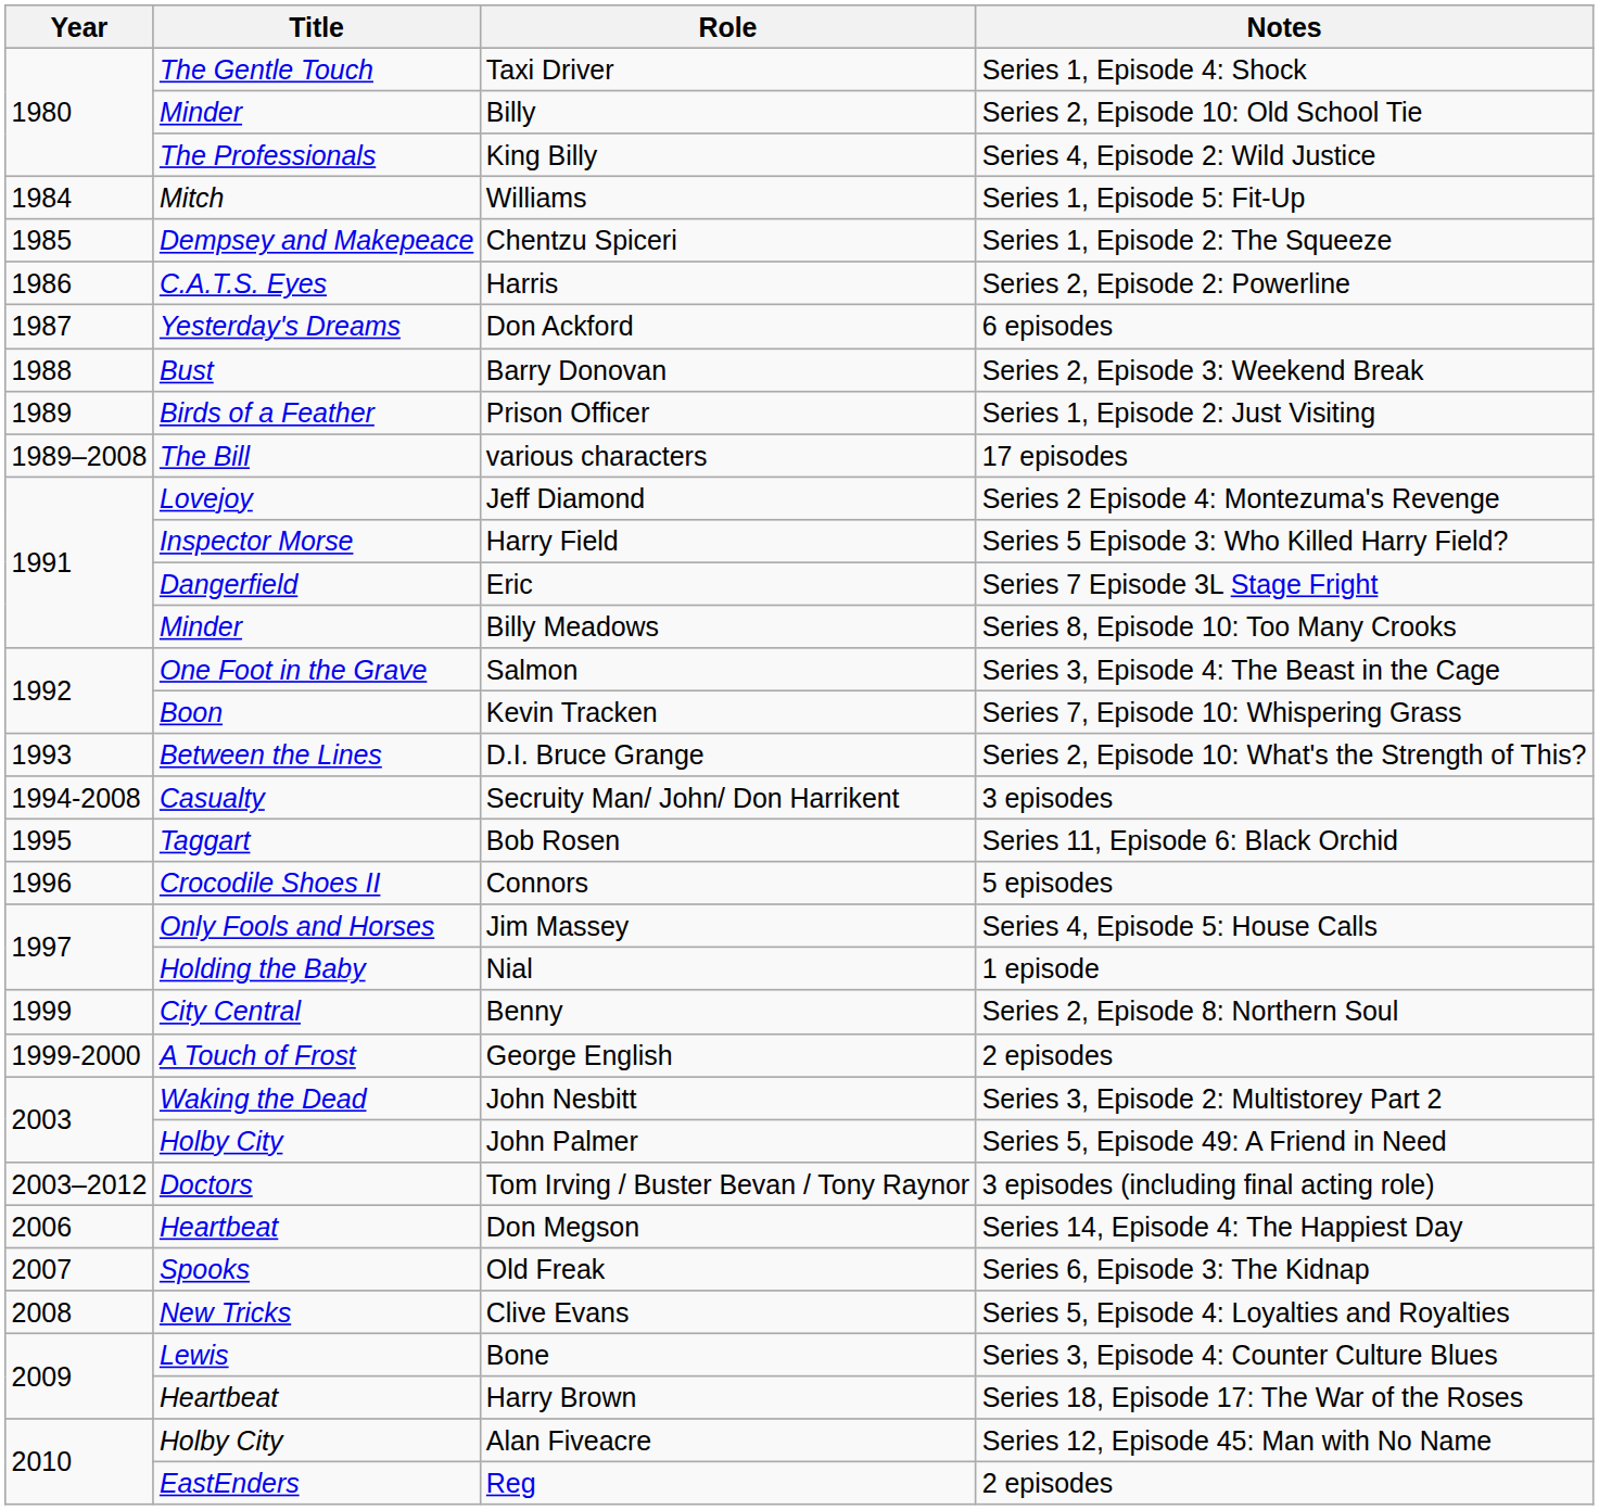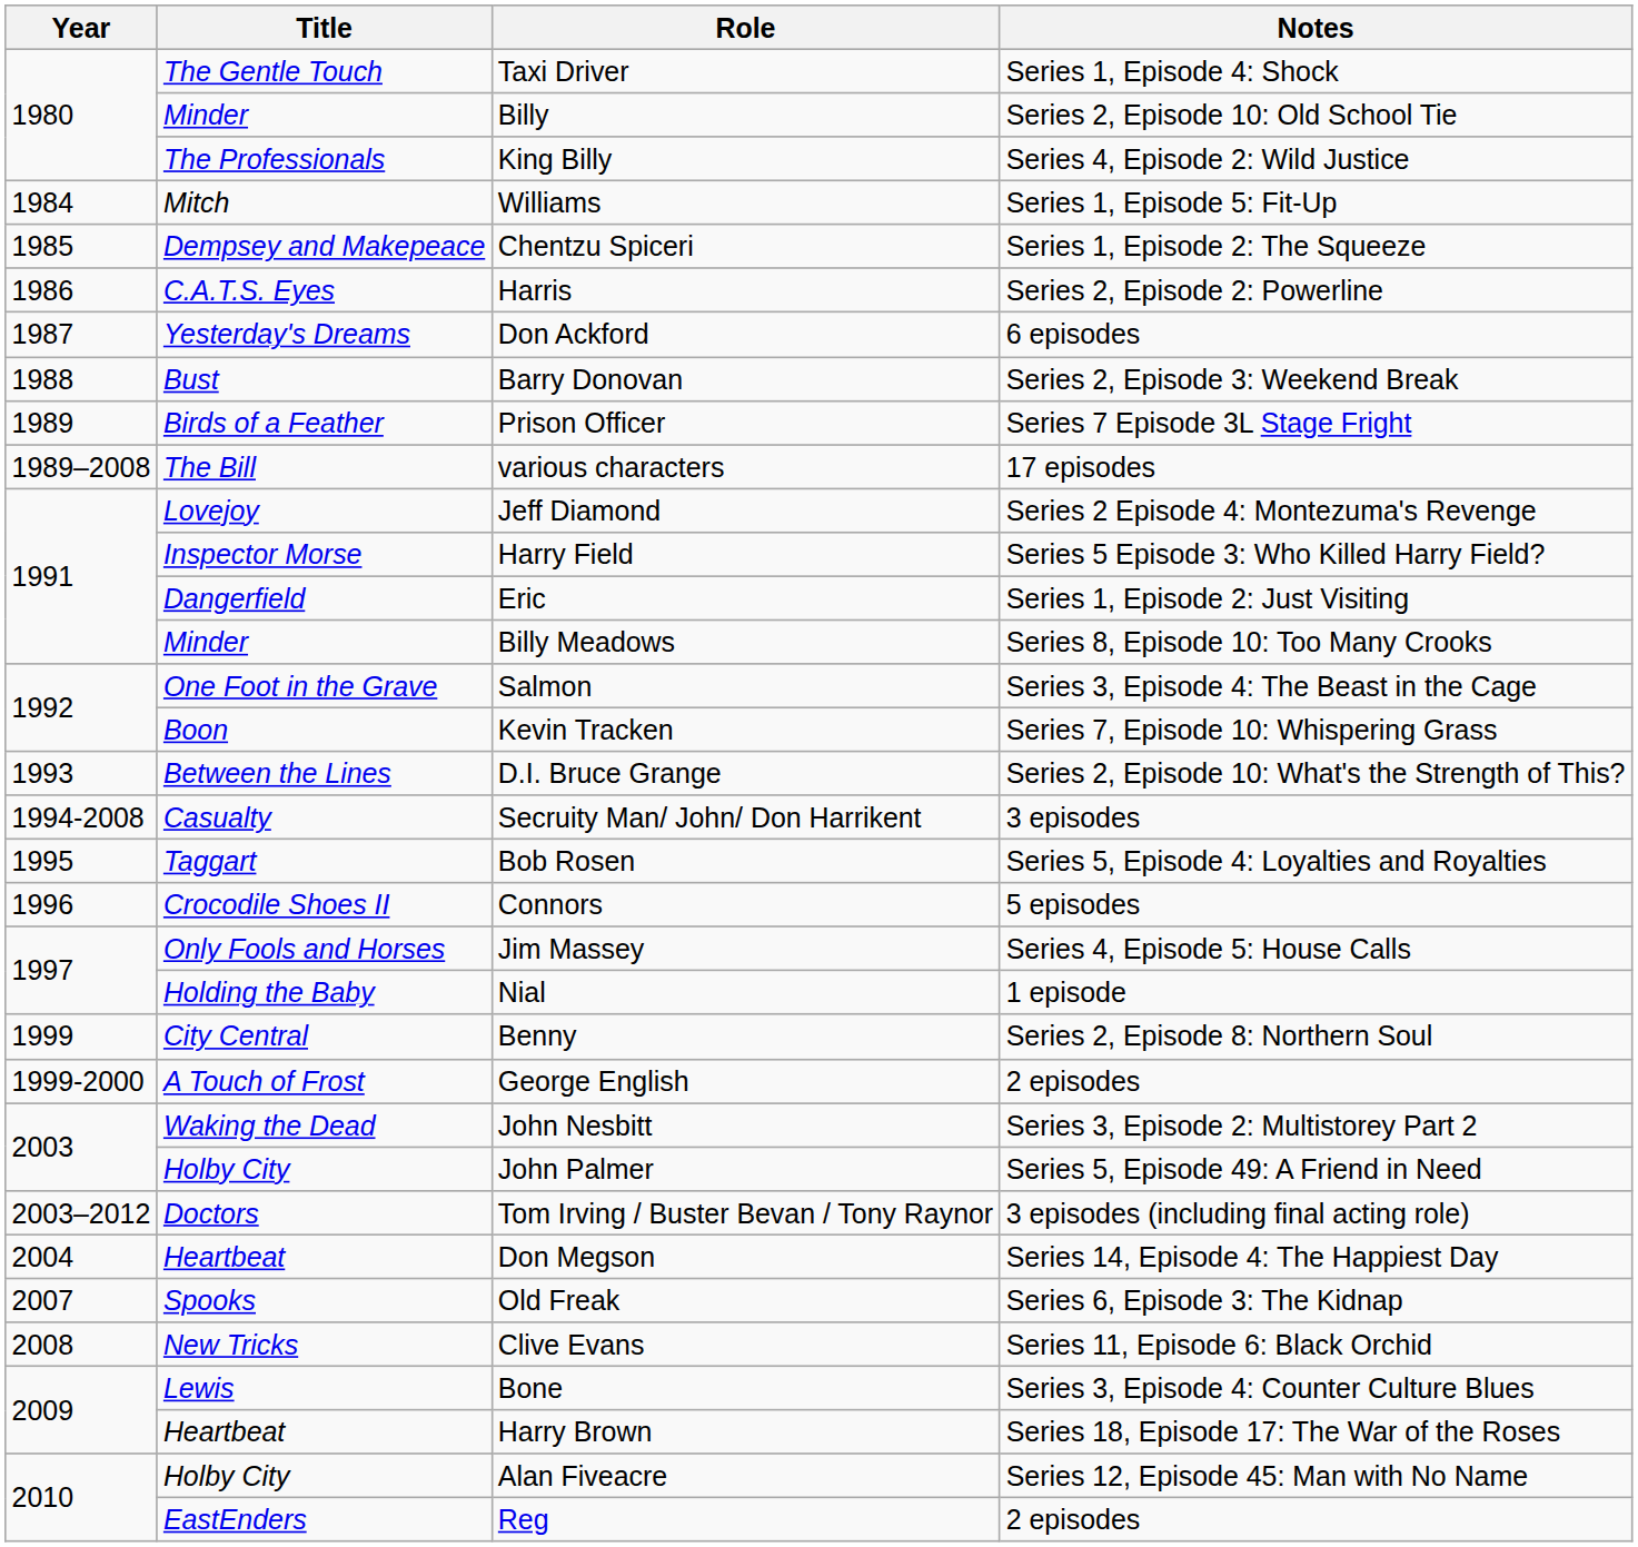Prison Officer | Notes: Series 1, Episode 2: Just Visiting -> Series 7 Episode 3L Stage Fright
Eric | Notes: Series 7 Episode 3L Stage Fright -> Series 1, Episode 2: Just Visiting
Bob Rosen | Notes: Series 11, Episode 6: Black Orchid -> Series 5, Episode 4: Loyalties and Royalties
Don Megson | Year: 2006 -> 2004
Clive Evans | Notes: Series 5, Episode 4: Loyalties and Royalties -> Series 11, Episode 6: Black Orchid
